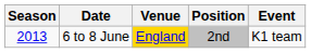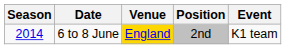6 to 8 June | Season: 2013 -> 2014
